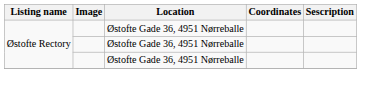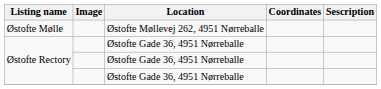+ row: Østofte Mølle | Østofte Møllevej 262, 4951 Nørreballe
